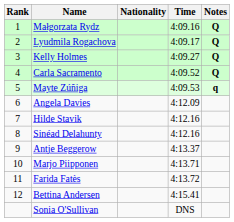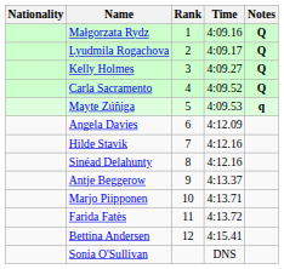columns swapped: Rank <-> Nationality
